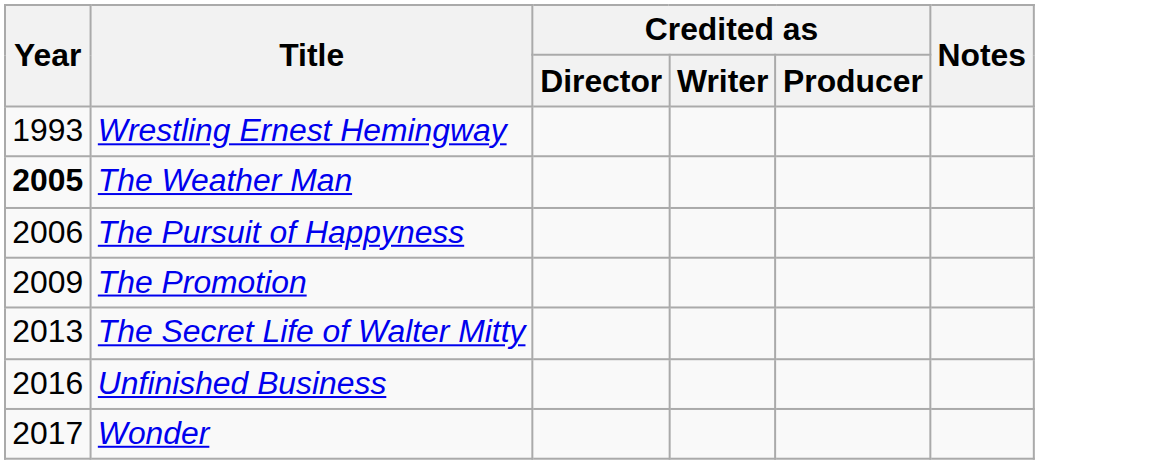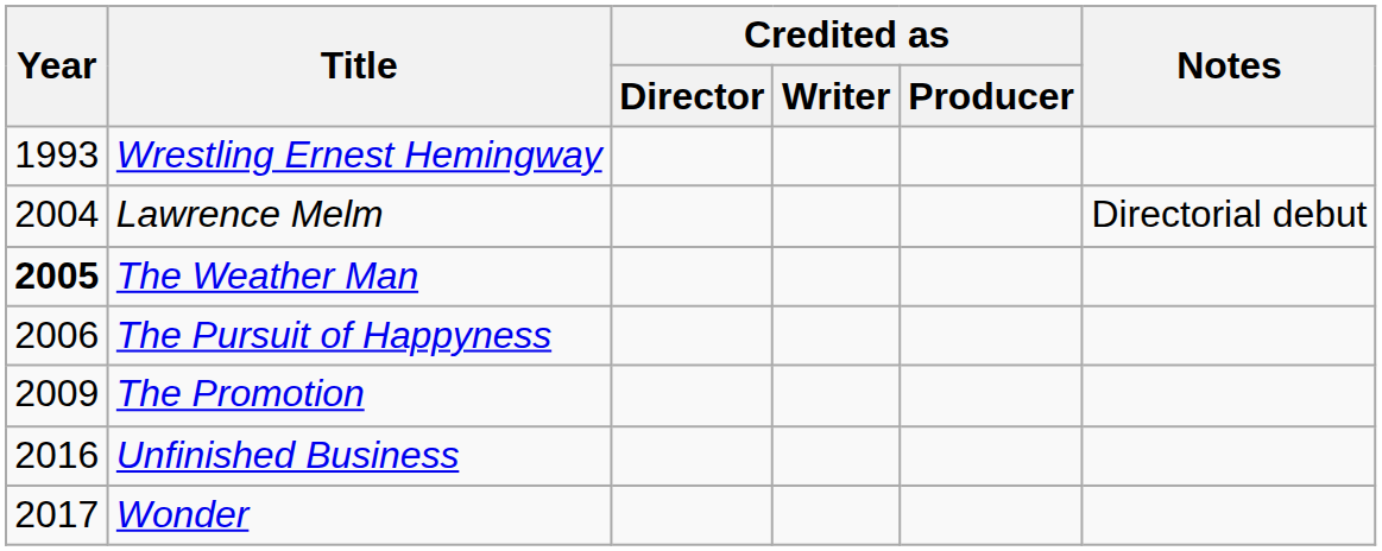+ row: 2004 | Lawrence Melm | Directorial debut
- row: 2013 | The Secret Life of Walter Mitty
